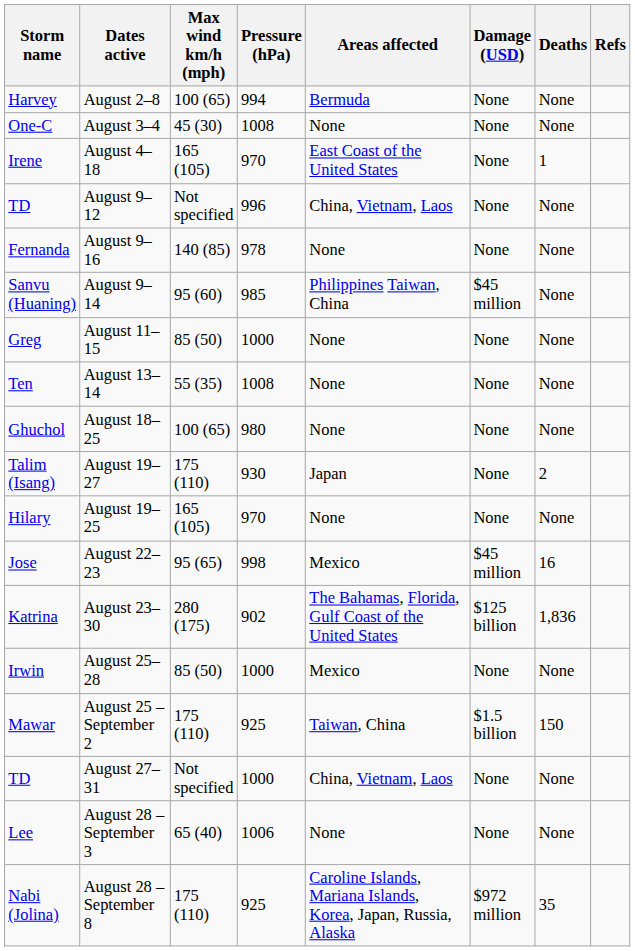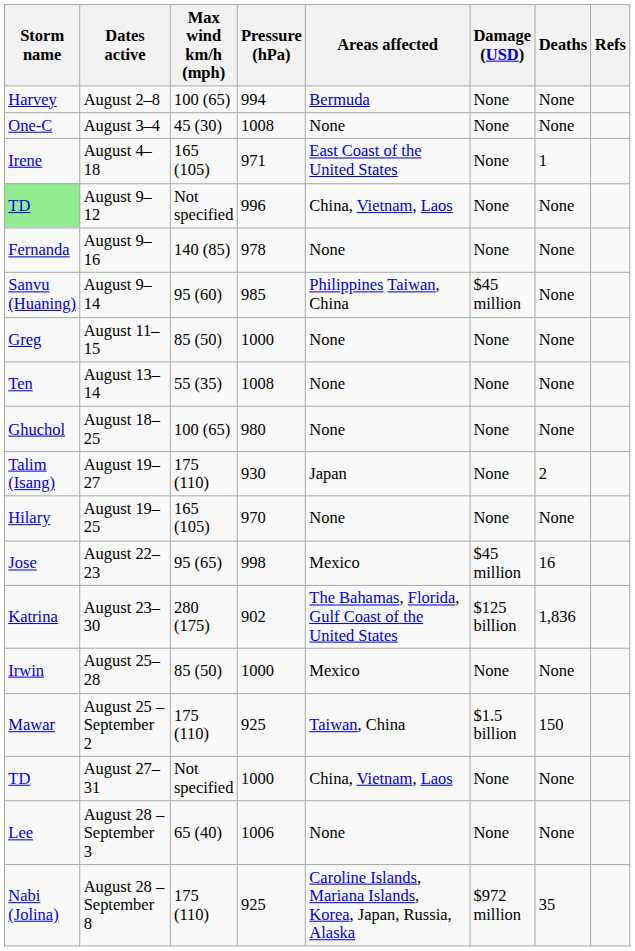August 4–18 | Pressure (hPa): 970 -> 971
August 9–12 | Storm name: no background -> lightgreen background
